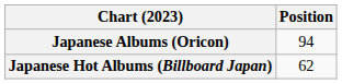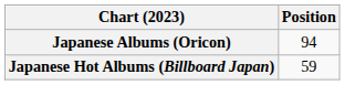Japanese Hot Albums (Billboard Japan) | Position: 62 -> 59
